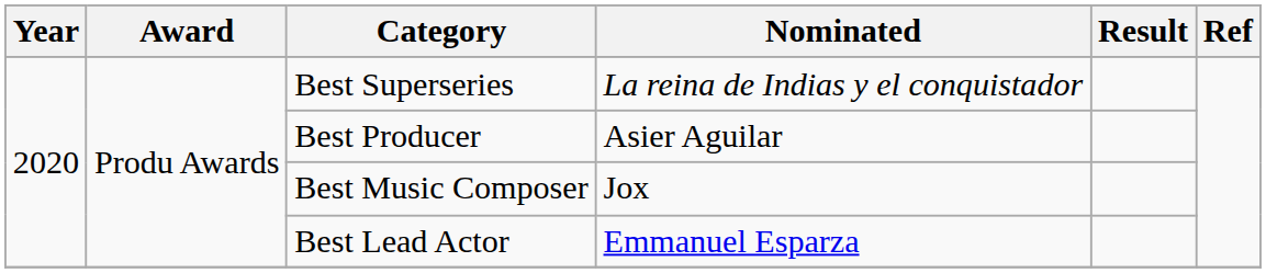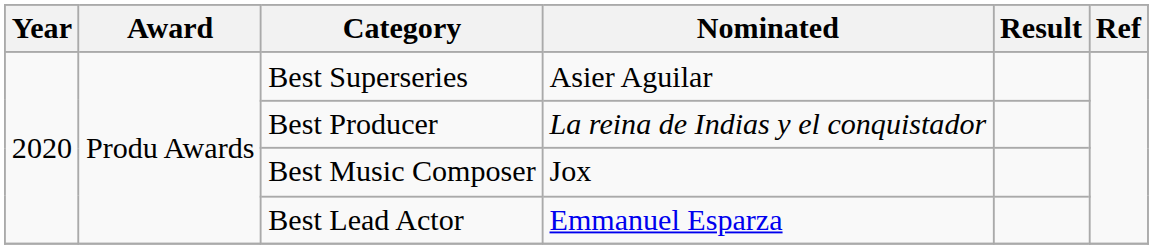Best Superseries | Nominated: La reina de Indias y el conquistador -> Asier Aguilar
Best Producer | Nominated: Asier Aguilar -> La reina de Indias y el conquistador
